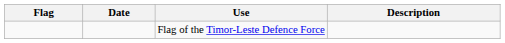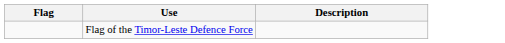- column: Date
